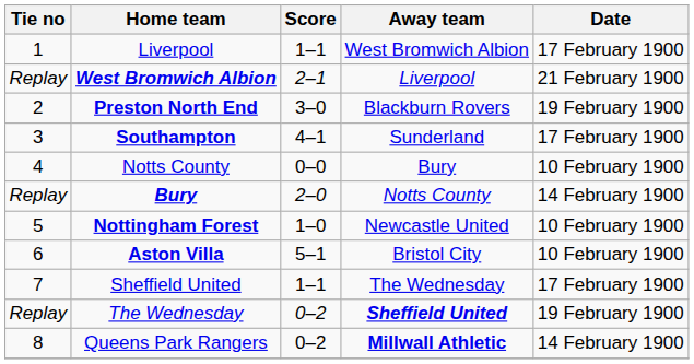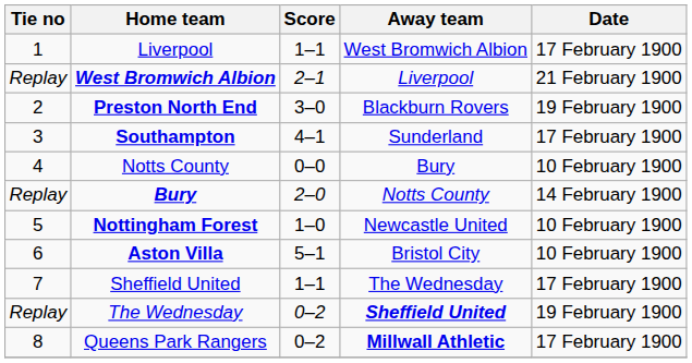Queens Park Rangers | Date: 14 February 1900 -> 17 February 1900
